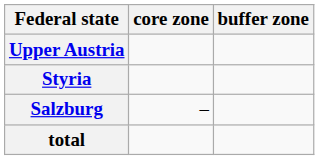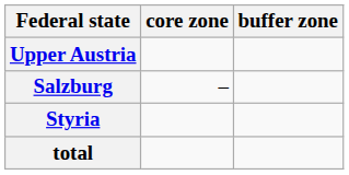rows swapped: Styria <-> Salzburg
